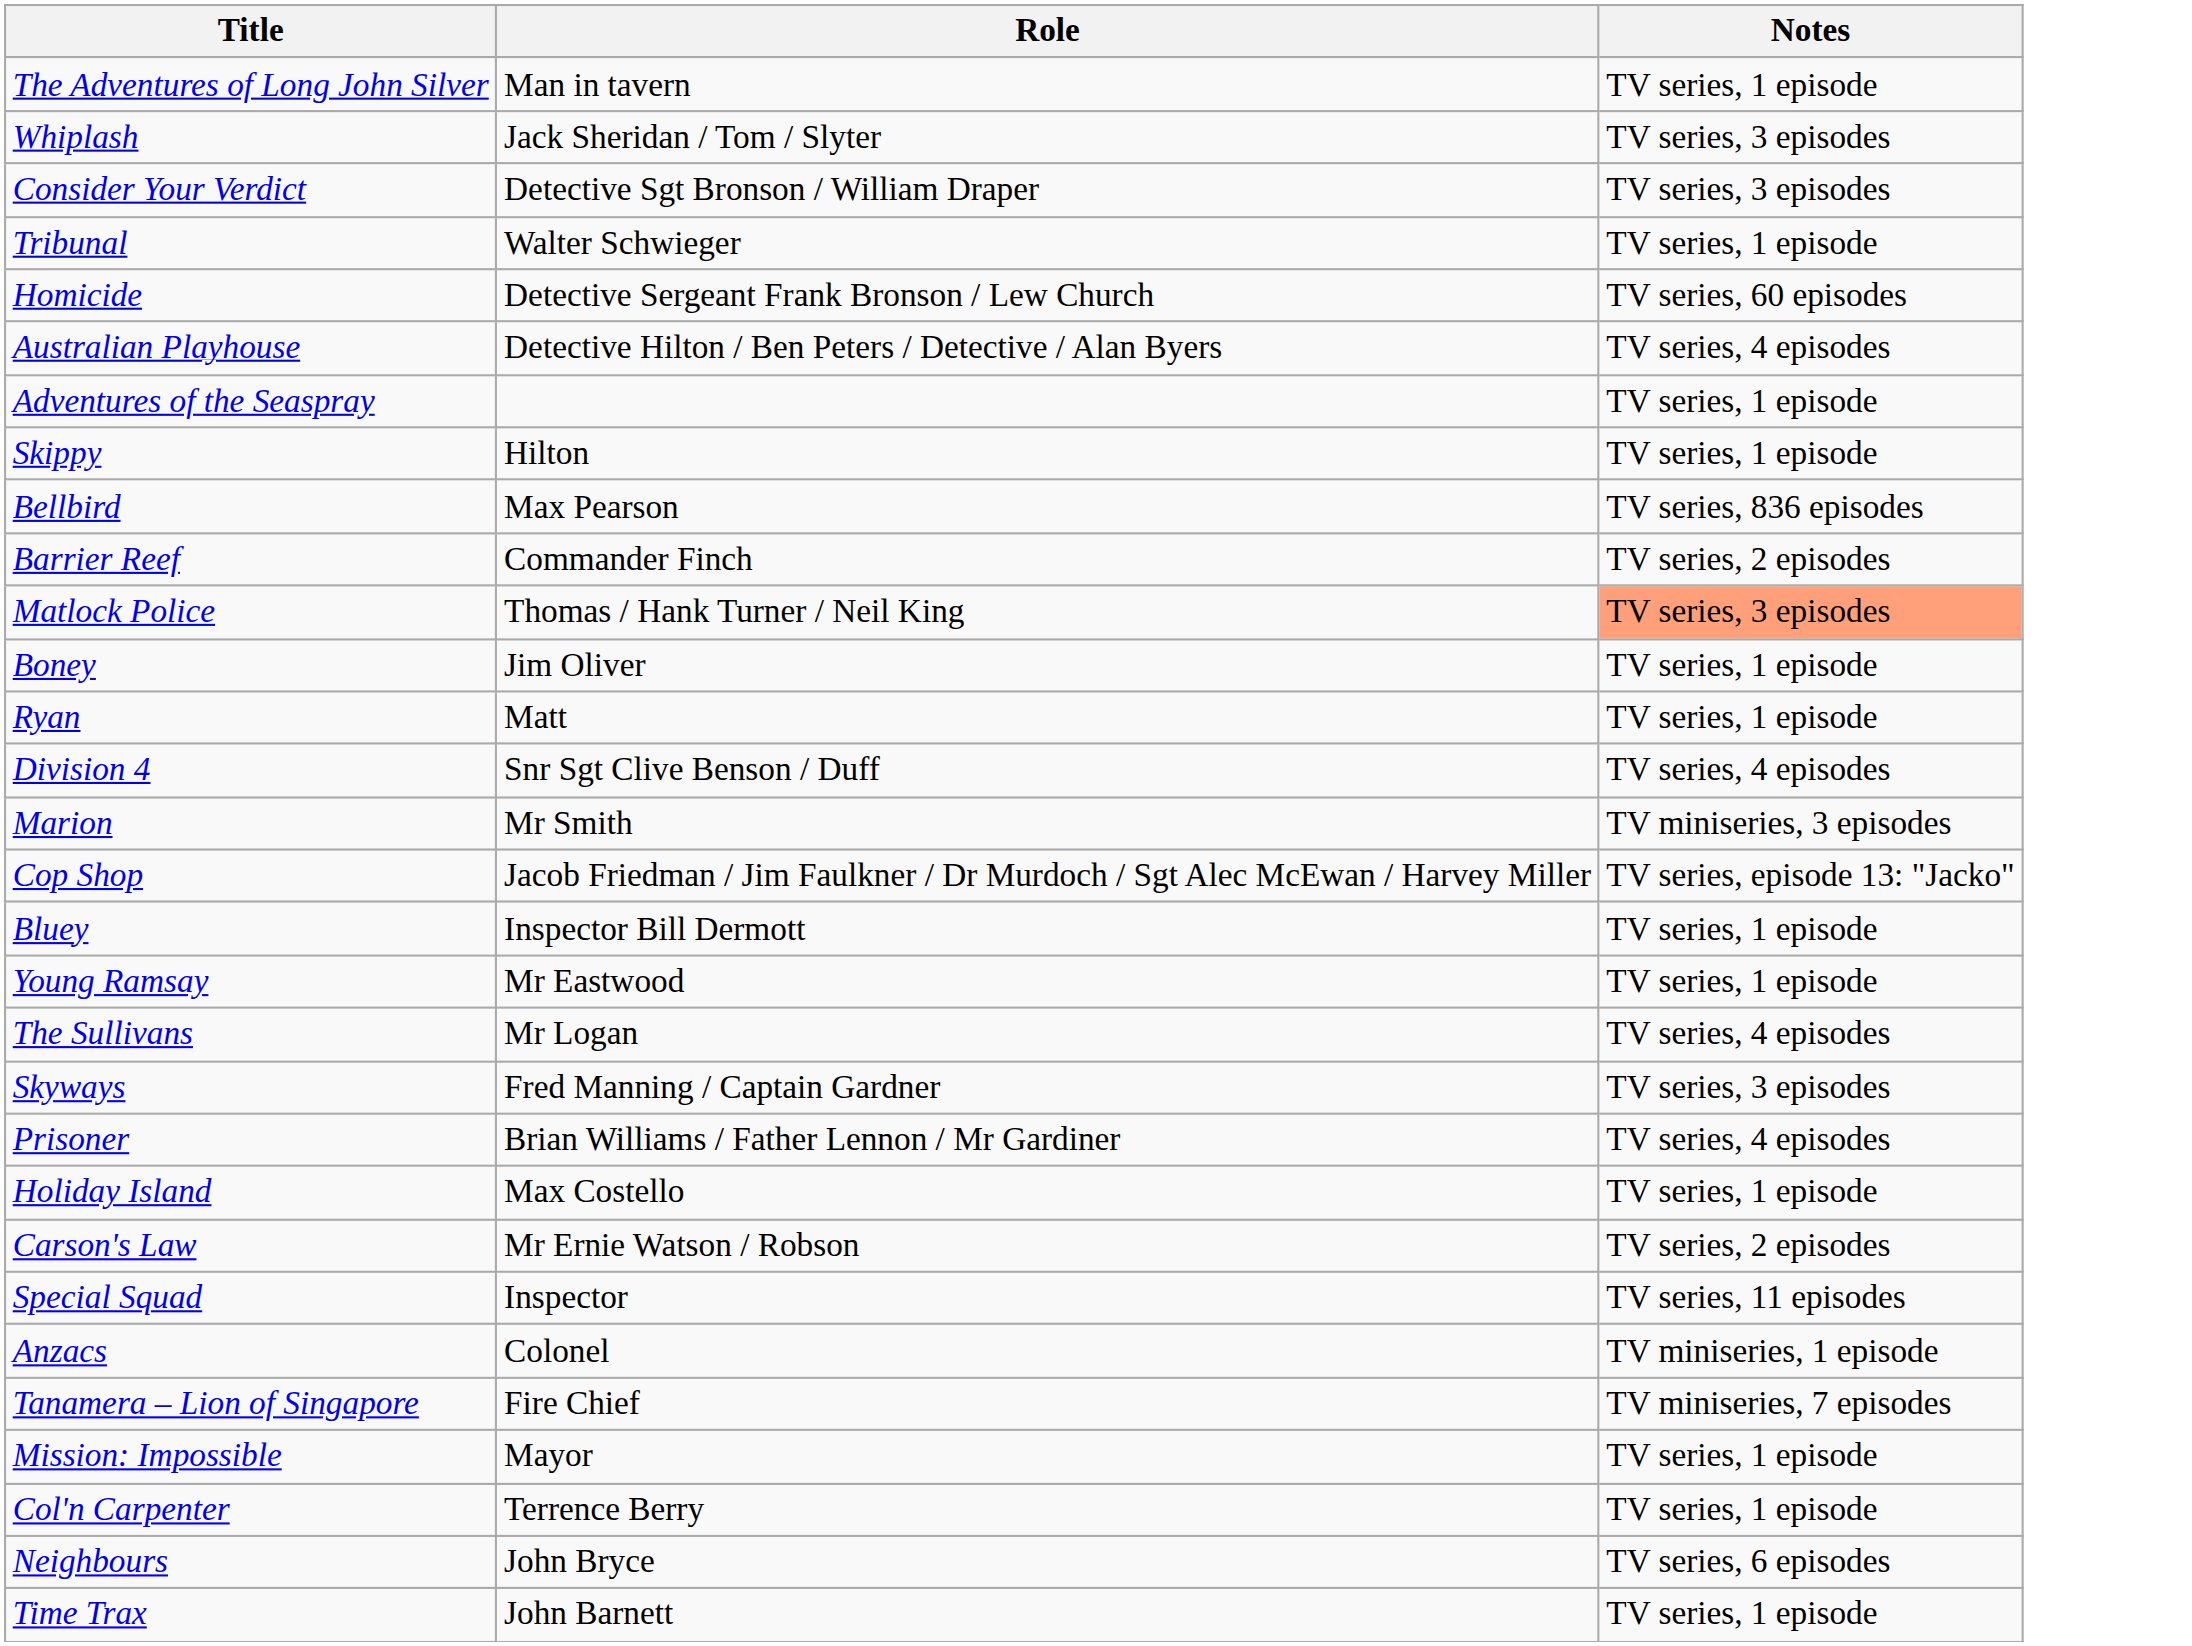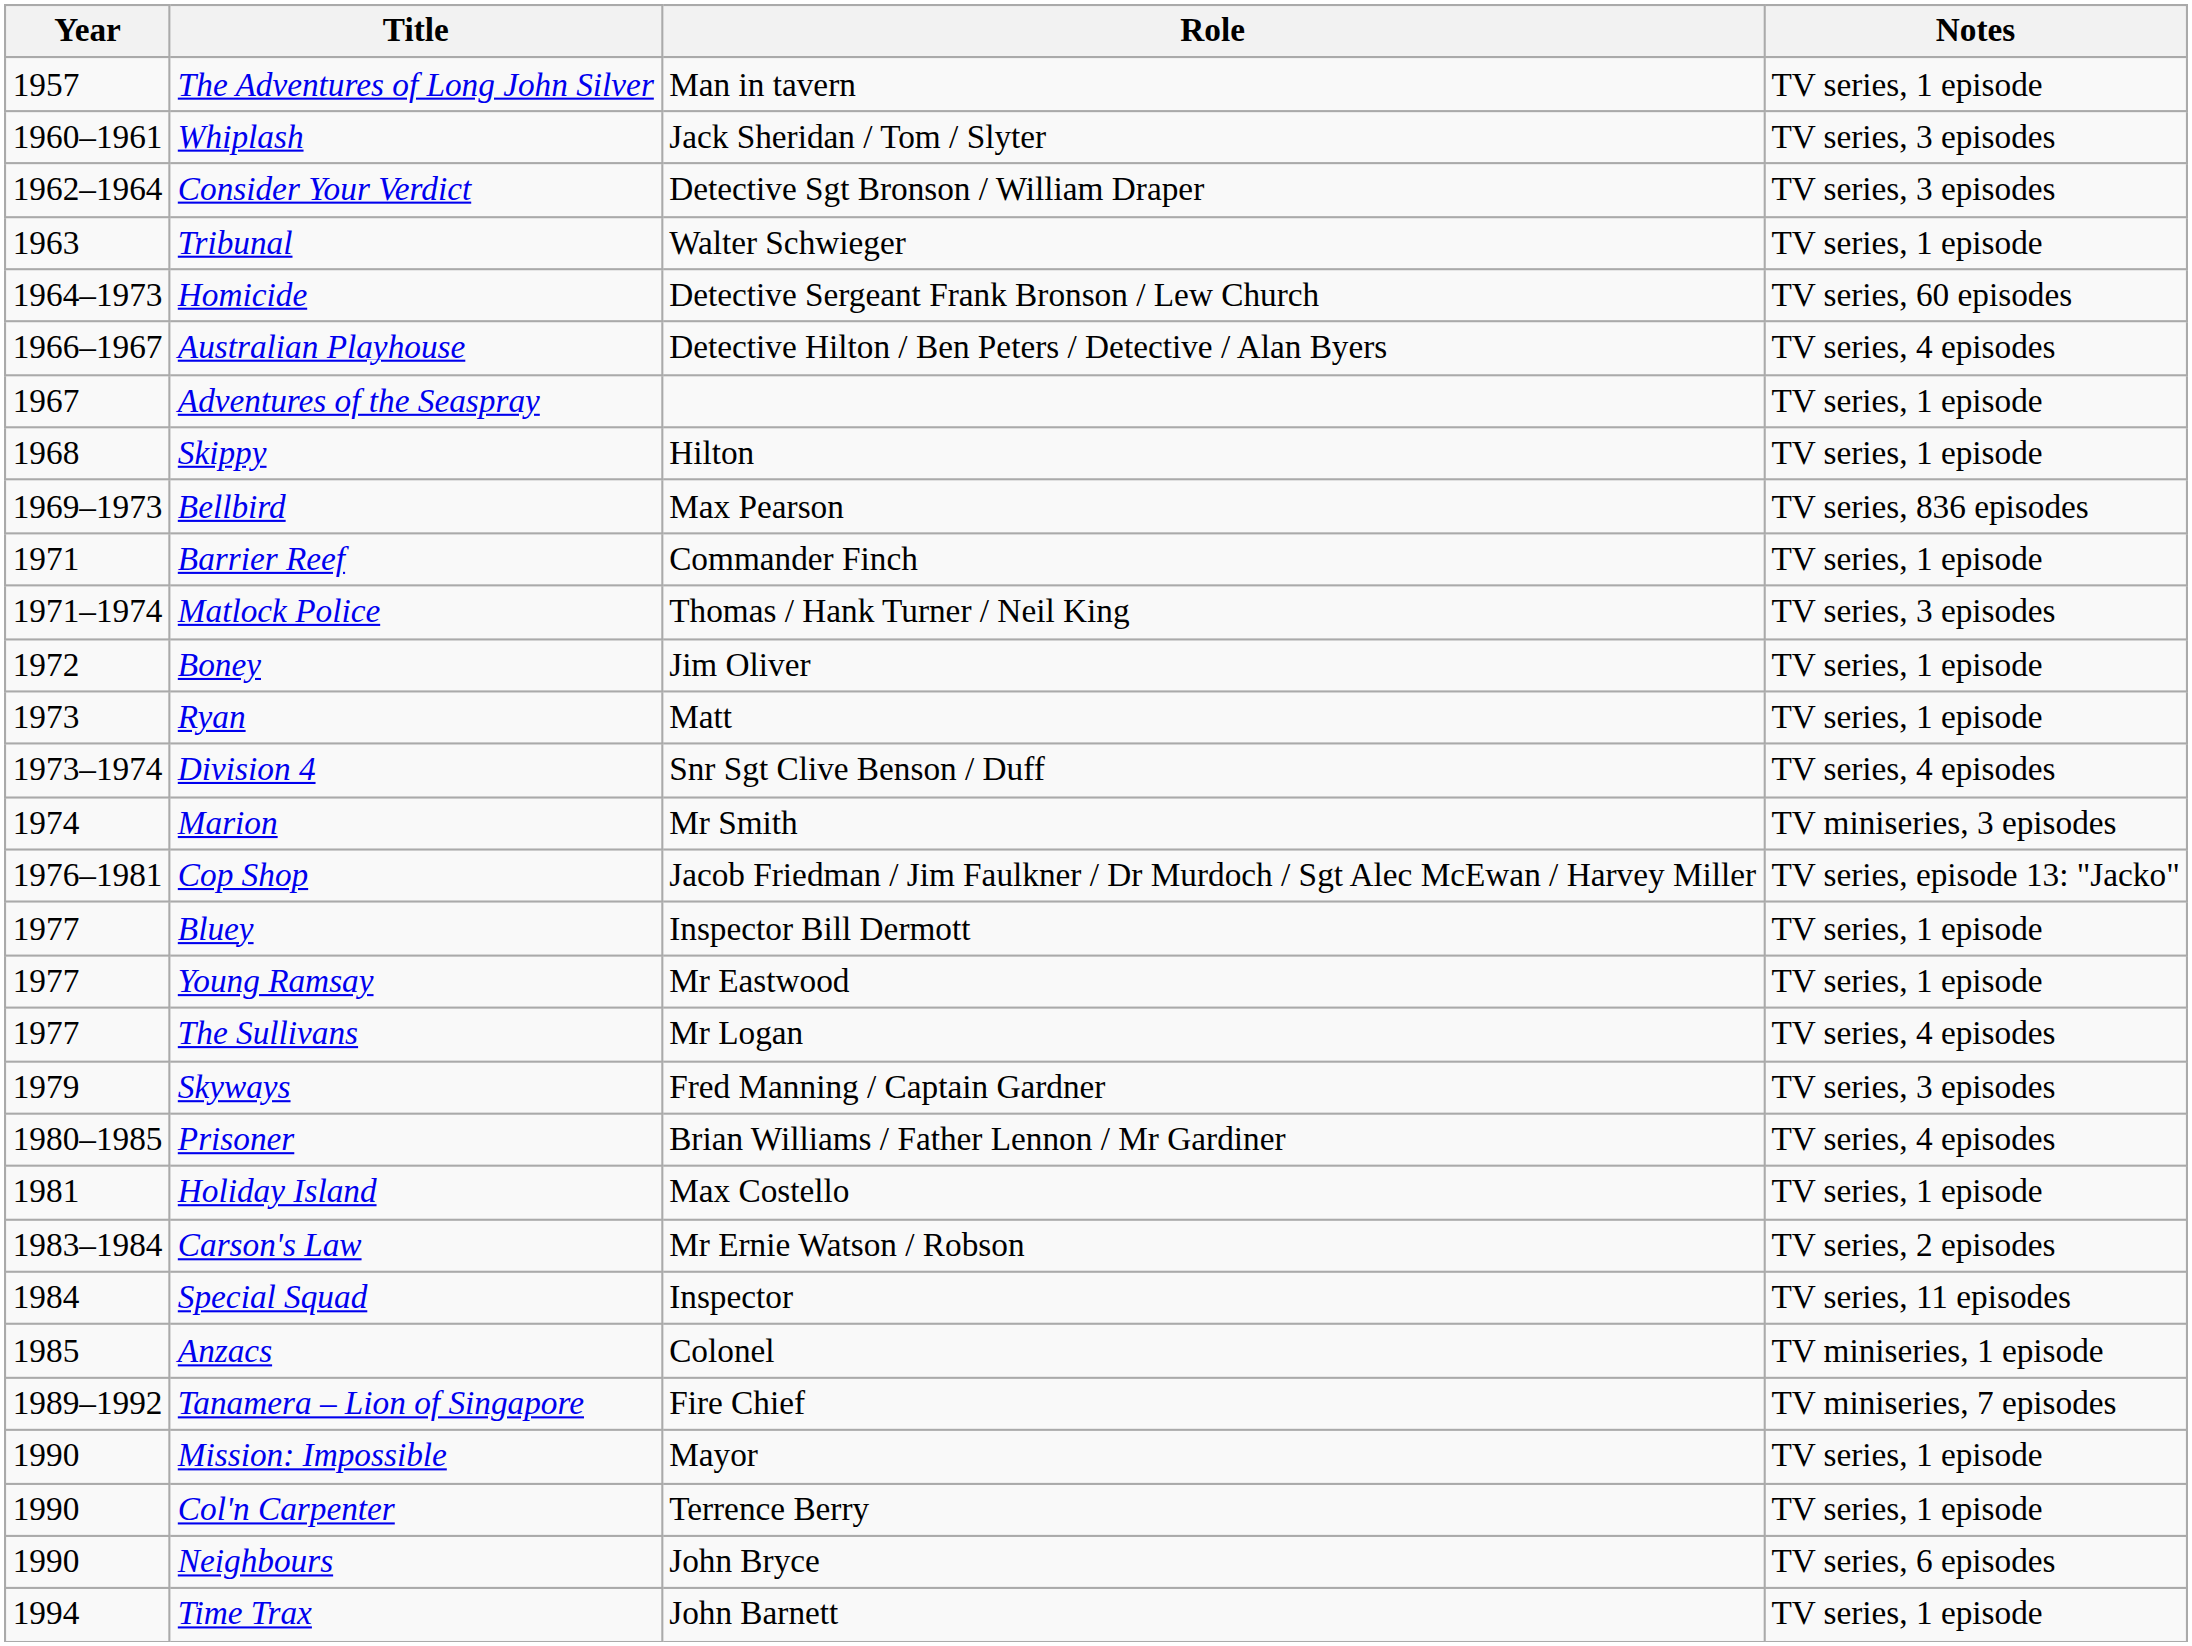+ column: Year | 1957 | 1960–1961 | 1962–1964 | 1963 | 1964–1973 | 1966–1967 | 1967 | 1968 | 1969–1973 | 1971 | 1971–1974 | 1972 | 1973 | 1973–1974 | 1974 | 1976–1981 | 1977 | 1977 | 1977 | 1979 | 1980–1985 | 1981 | 1983–1984 | 1984 | 1985 | 1989–1992 | 1990 | 1990 | 1990 | 1994
Barrier Reef | Notes: TV series, 2 episodes -> TV series, 1 episode
Matlock Police | Notes: lightsalmon background -> no background
